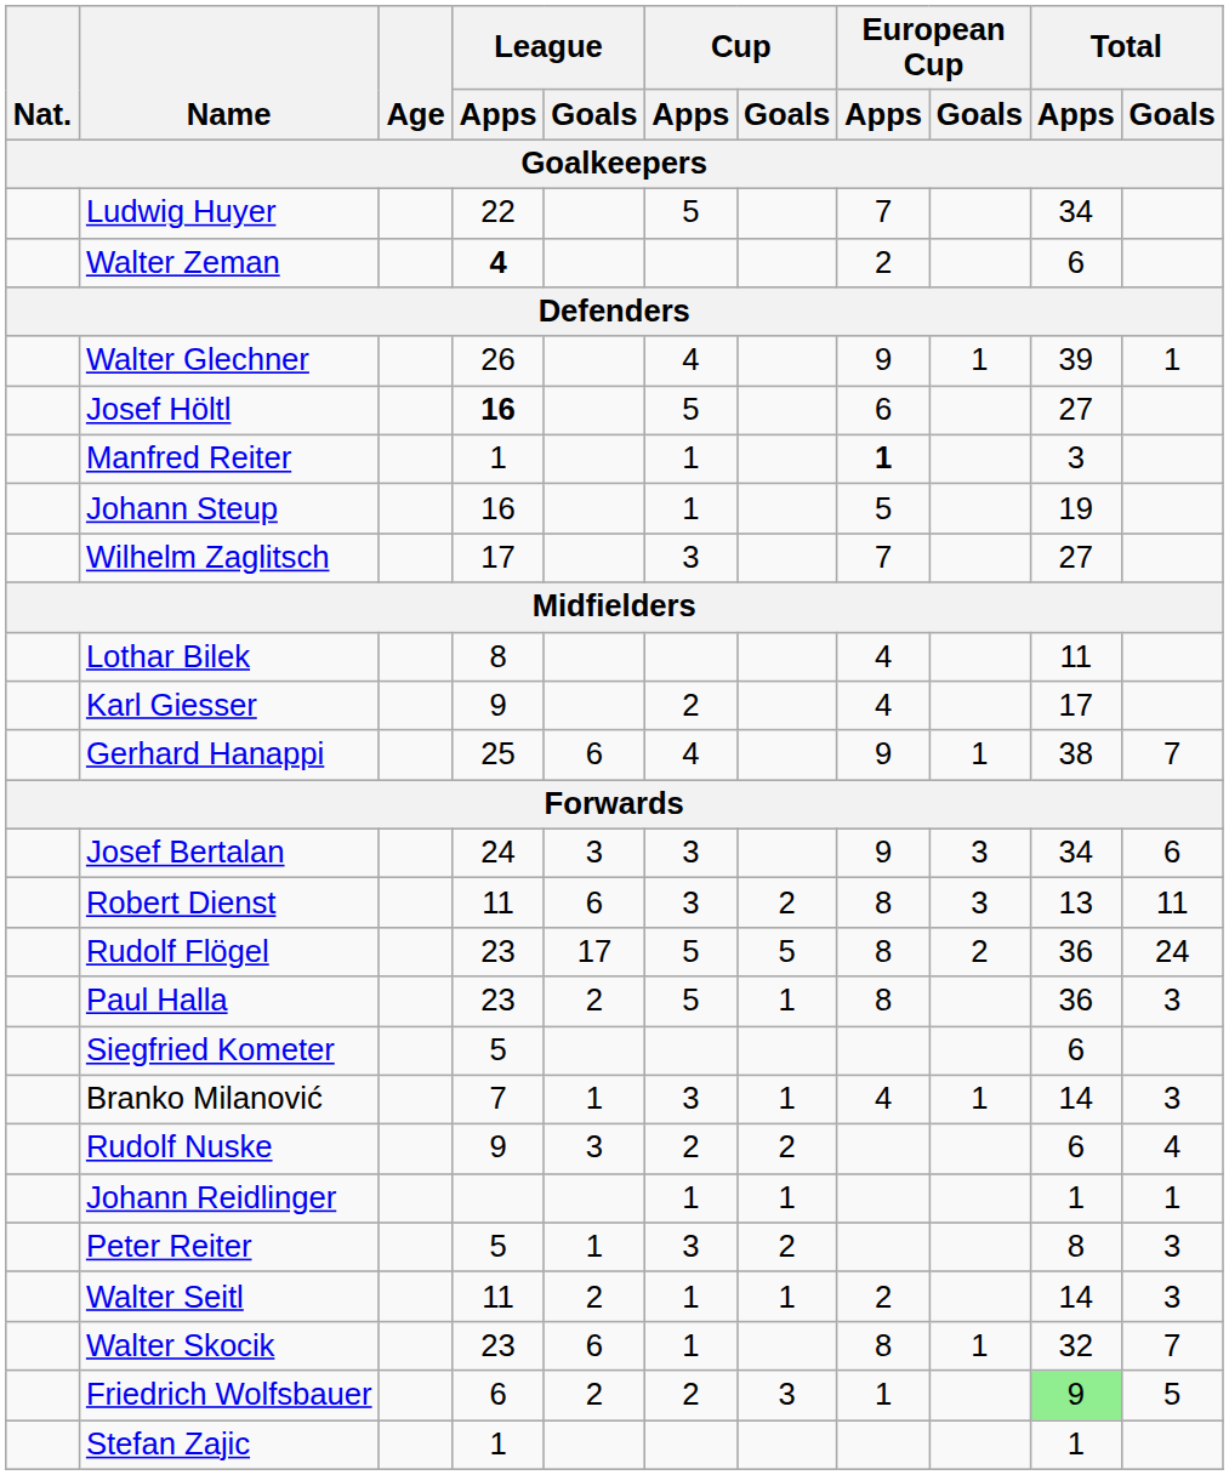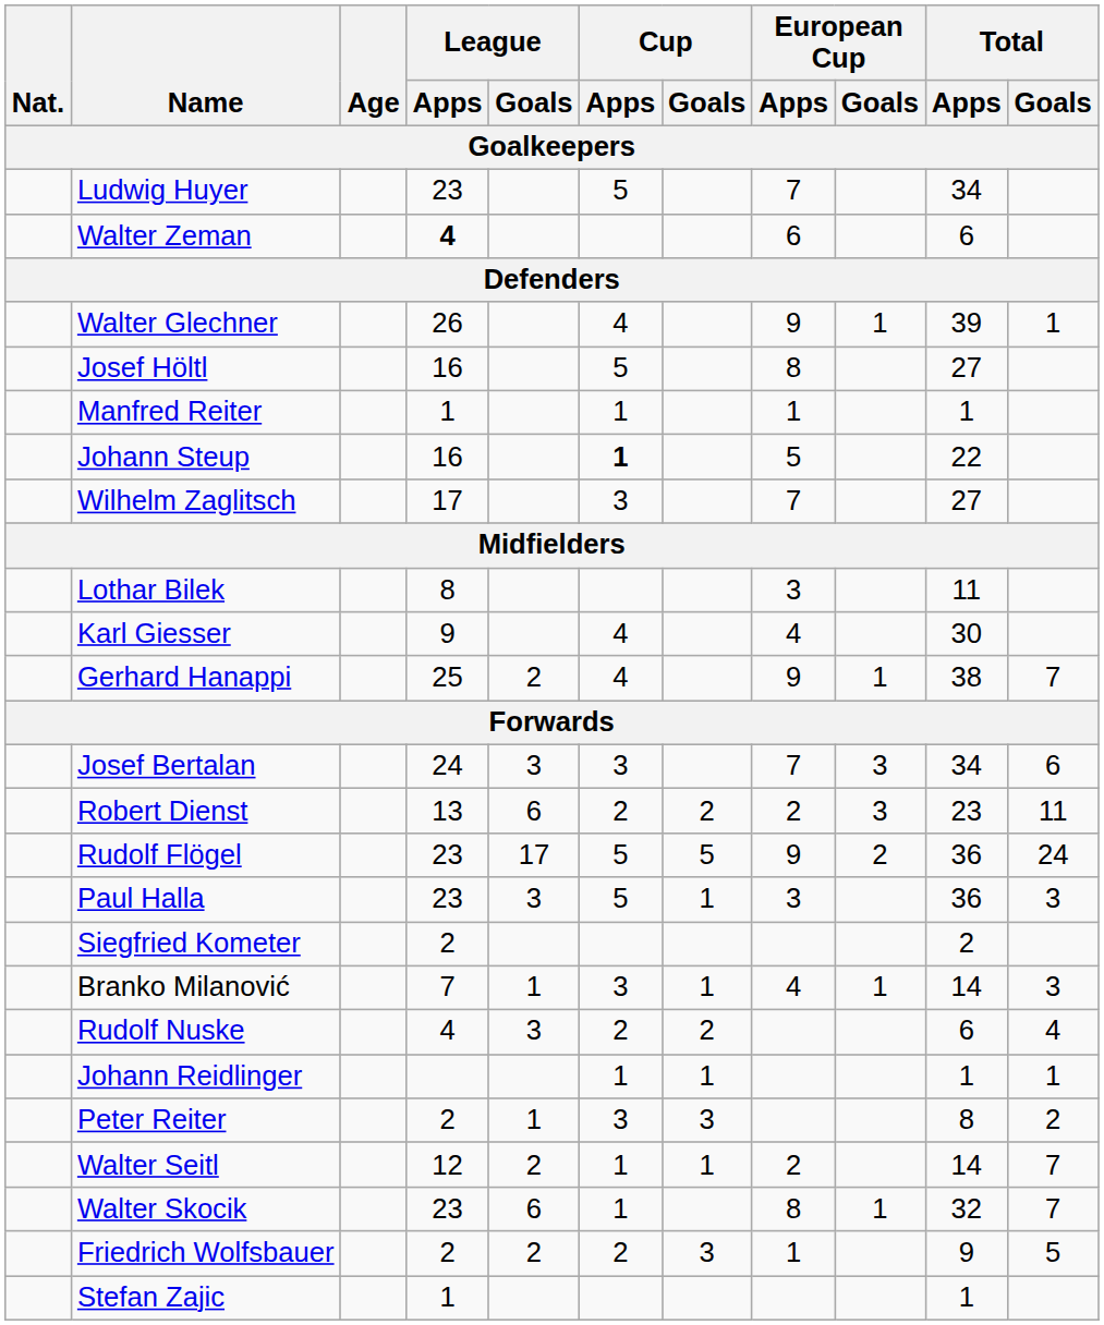Ludwig Huyer | League / Apps: 22 -> 23
Walter Zeman | European Cup / Apps: 2 -> 6
Josef Höltl | League / Apps: bold -> normal
Josef Höltl | European Cup / Apps: 6 -> 8
Manfred Reiter | European Cup / Apps: bold -> normal
Manfred Reiter | Total / Apps: 3 -> 1
Johann Steup | Cup / Apps: normal -> bold
Johann Steup | Total / Apps: 19 -> 22
Lothar Bilek | European Cup / Apps: 4 -> 3
Karl Giesser | Cup / Apps: 2 -> 4
Karl Giesser | Total / Apps: 17 -> 30
Gerhard Hanappi | League / Goals: 6 -> 2
Josef Bertalan | European Cup / Apps: 9 -> 7
Robert Dienst | League / Apps: 11 -> 13
Robert Dienst | Cup / Apps: 3 -> 2
Robert Dienst | European Cup / Apps: 8 -> 2
Robert Dienst | Total / Apps: 13 -> 23
Rudolf Flögel | European Cup / Apps: 8 -> 9
Paul Halla | League / Goals: 2 -> 3
Paul Halla | European Cup / Apps: 8 -> 3
Siegfried Kometer | League / Apps: 5 -> 2
Siegfried Kometer | Total / Apps: 6 -> 2
Rudolf Nuske | League / Apps: 9 -> 4
Peter Reiter | League / Apps: 5 -> 2
Peter Reiter | Cup / Goals: 2 -> 3
Peter Reiter | Total / Goals: 3 -> 2
Walter Seitl | League / Apps: 11 -> 12
Walter Seitl | Total / Goals: 3 -> 7
Friedrich Wolfsbauer | League / Apps: 6 -> 2
Friedrich Wolfsbauer | Total / Apps: lightgreen background -> no background
